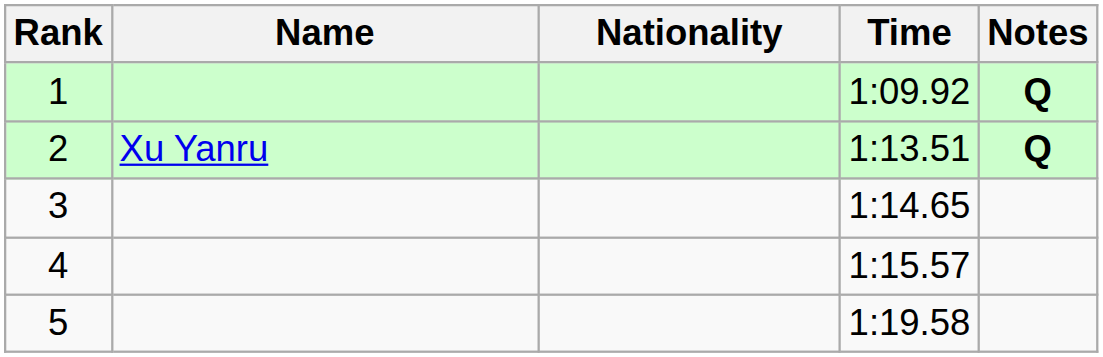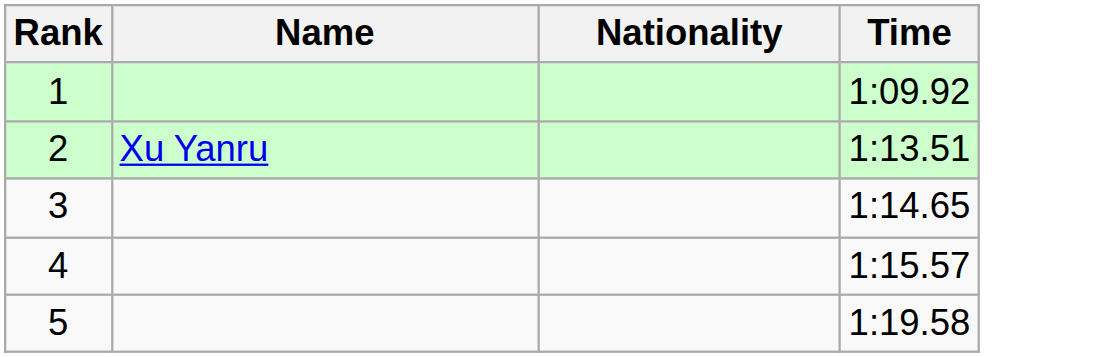- column: Notes | Q | Q
